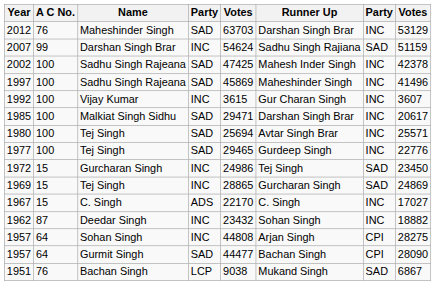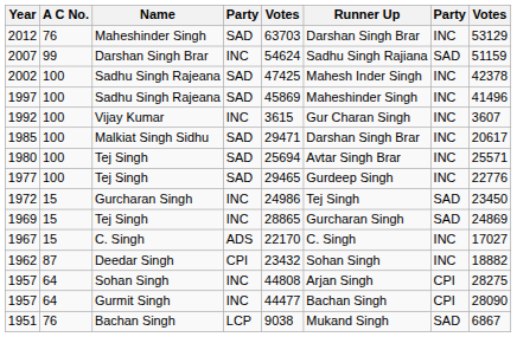1962 | column 4: INC -> CPI
1957 / Gurmit Singh | column 4: SAD -> INC
